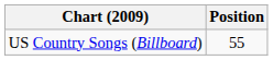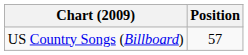US Country Songs (Billboard) | Position: 55 -> 57
